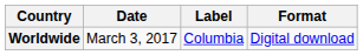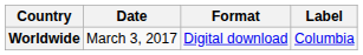columns swapped: Format <-> Label
